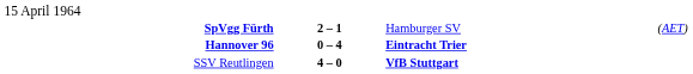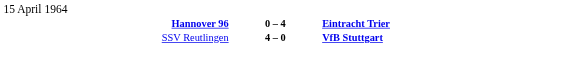- row: SpVgg Fürth | 2 – 1 | Hamburger SV | (AET)
